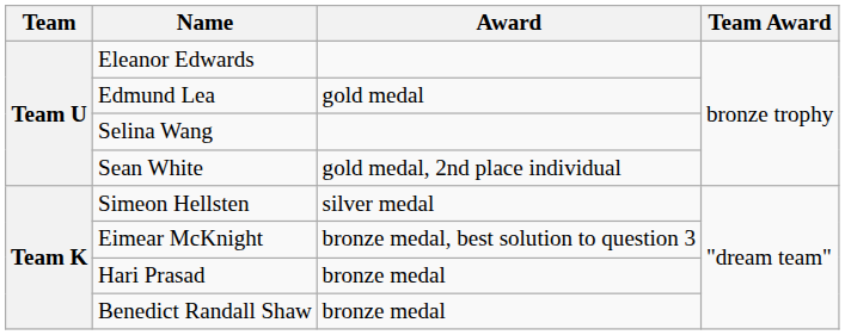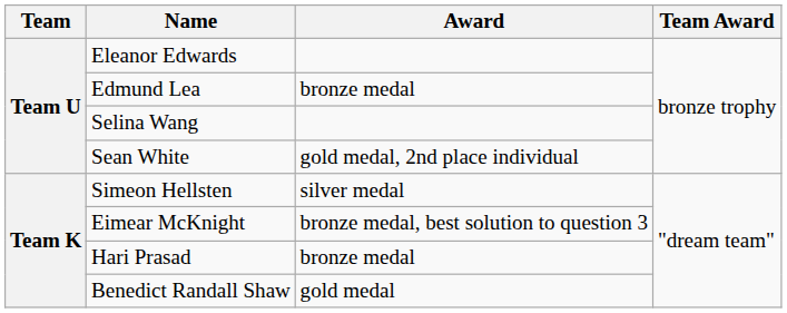Edmund Lea | Award: gold medal -> bronze medal
Benedict Randall Shaw | Award: bronze medal -> gold medal
